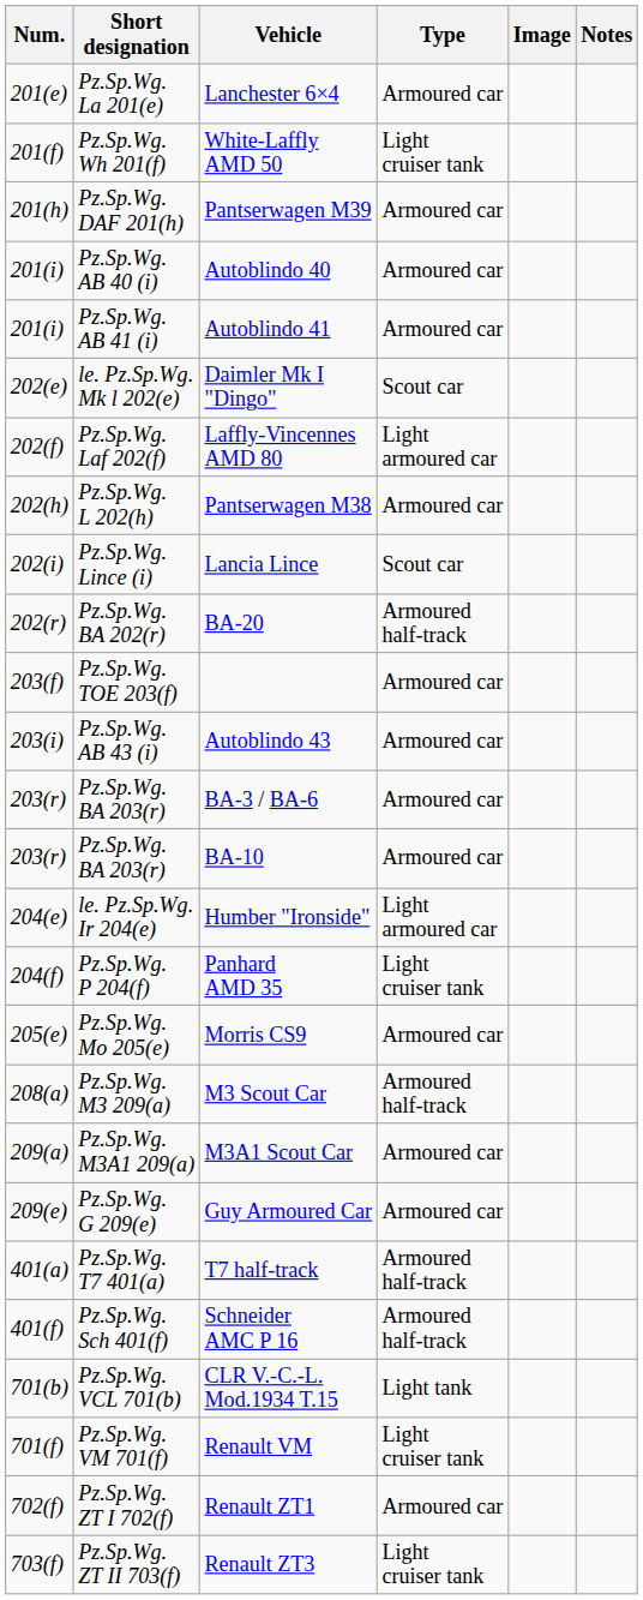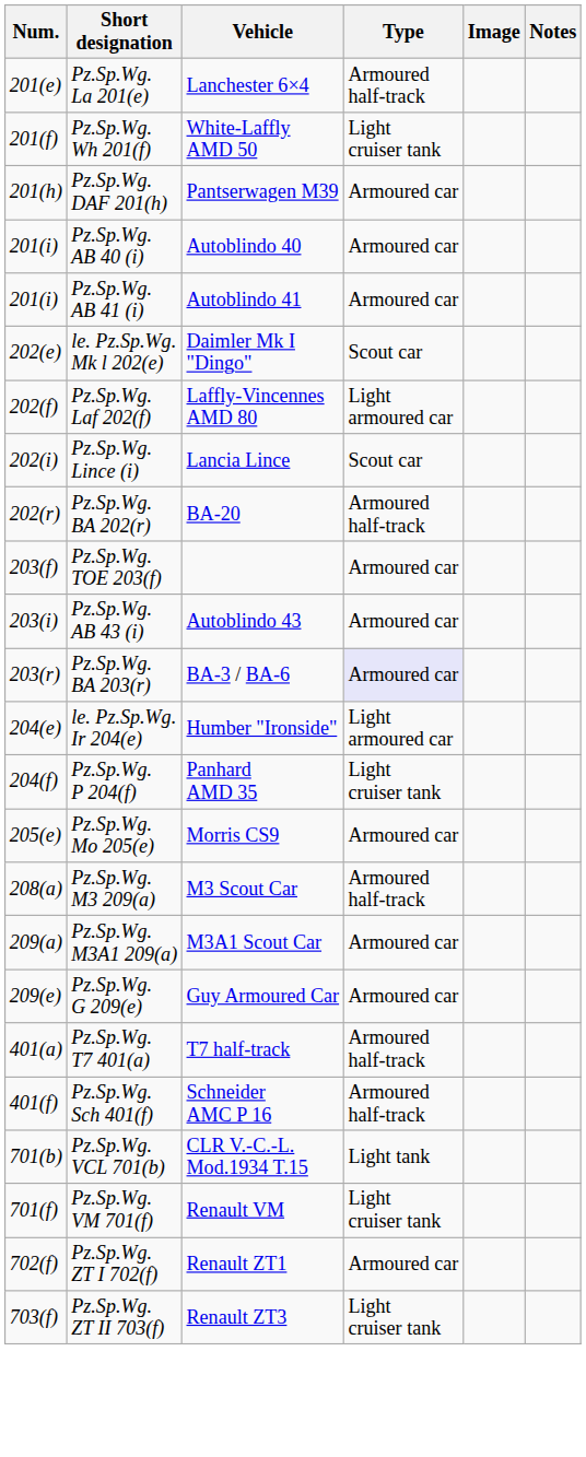Lanchester 6×4 | Type: Armoured car -> Armoured half-track
- row: 202(h) | Pz.Sp.Wg. L 202(h) | Pantserwagen M38 | Armoured car
BA-3 / BA-6 | Type: no background -> lavender background
- row: 203(r) | Pz.Sp.Wg. BA 203(r) | BA-10 | Armoured car
